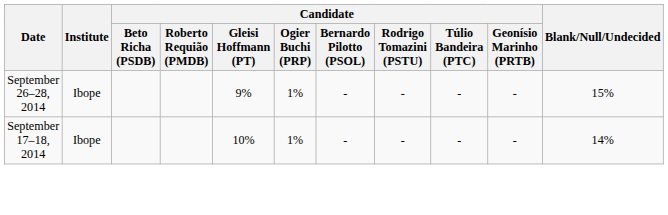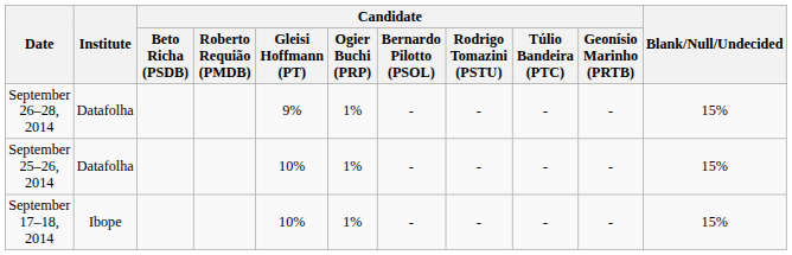September 26–28, 2014 | Institute: Ibope -> Datafolha
+ row: September 25–26, 2014 | Datafolha | 10% | 1% | - | - | - | - | 15%
September 17–18, 2014 | Blank/Null/Undecided: 14% -> 15%
